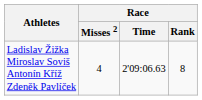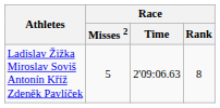Ladislav Žižka Miroslav Soviš Antonín Kříž Zdeněk Pavlíček | Race / Misses 2: 4 -> 5
